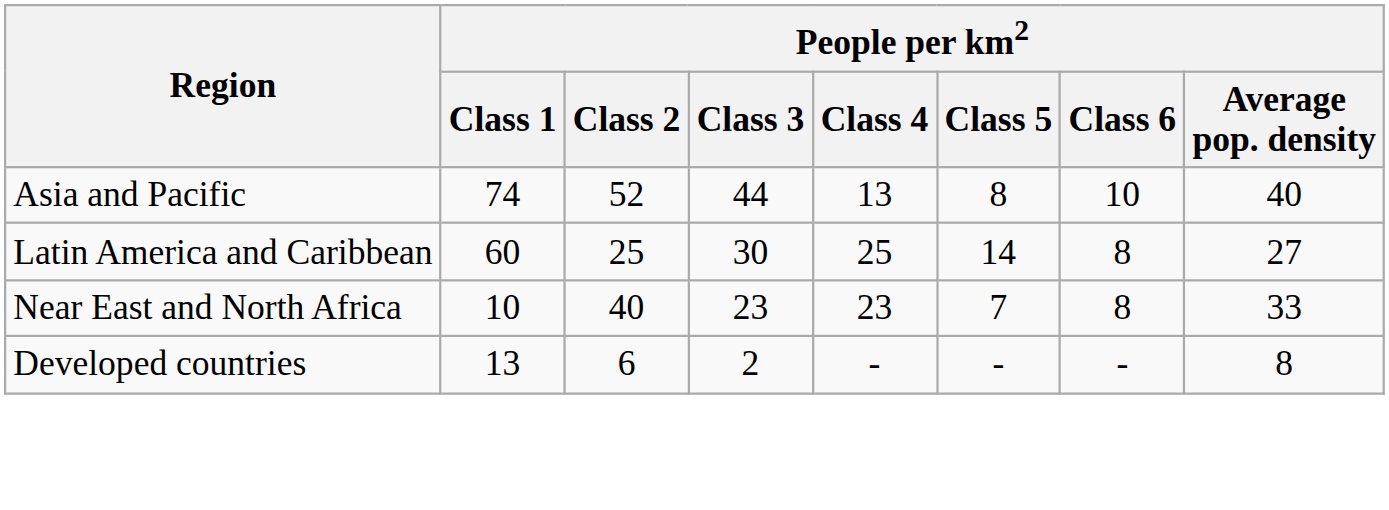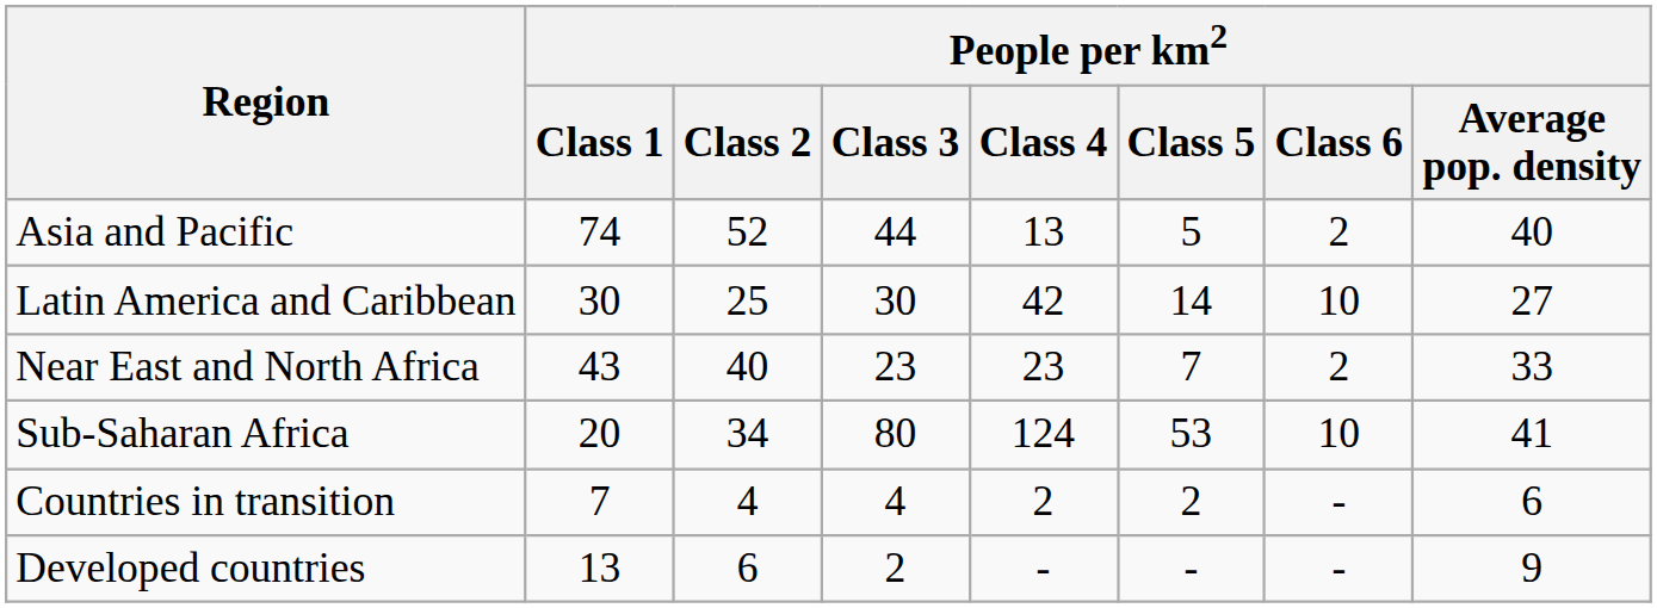Asia and Pacific | People per km2 / Class 5: 8 -> 5
Asia and Pacific | People per km2 / Class 6: 10 -> 2
Latin America and Caribbean | People per km2 / Class 1: 60 -> 30
Latin America and Caribbean | People per km2 / Class 4: 25 -> 42
Latin America and Caribbean | People per km2 / Class 6: 8 -> 10
Near East and North Africa | People per km2 / Class 1: 10 -> 43
Near East and North Africa | People per km2 / Class 6: 8 -> 2
+ row: Sub-Saharan Africa | 20 | 34 | 80 | 124 | 53 | 10 | 41
+ row: Countries in transition | 7 | 4 | 4 | 2 | 2 | - | 6
Developed countries | People per km2 / Average pop. density: 8 -> 9
